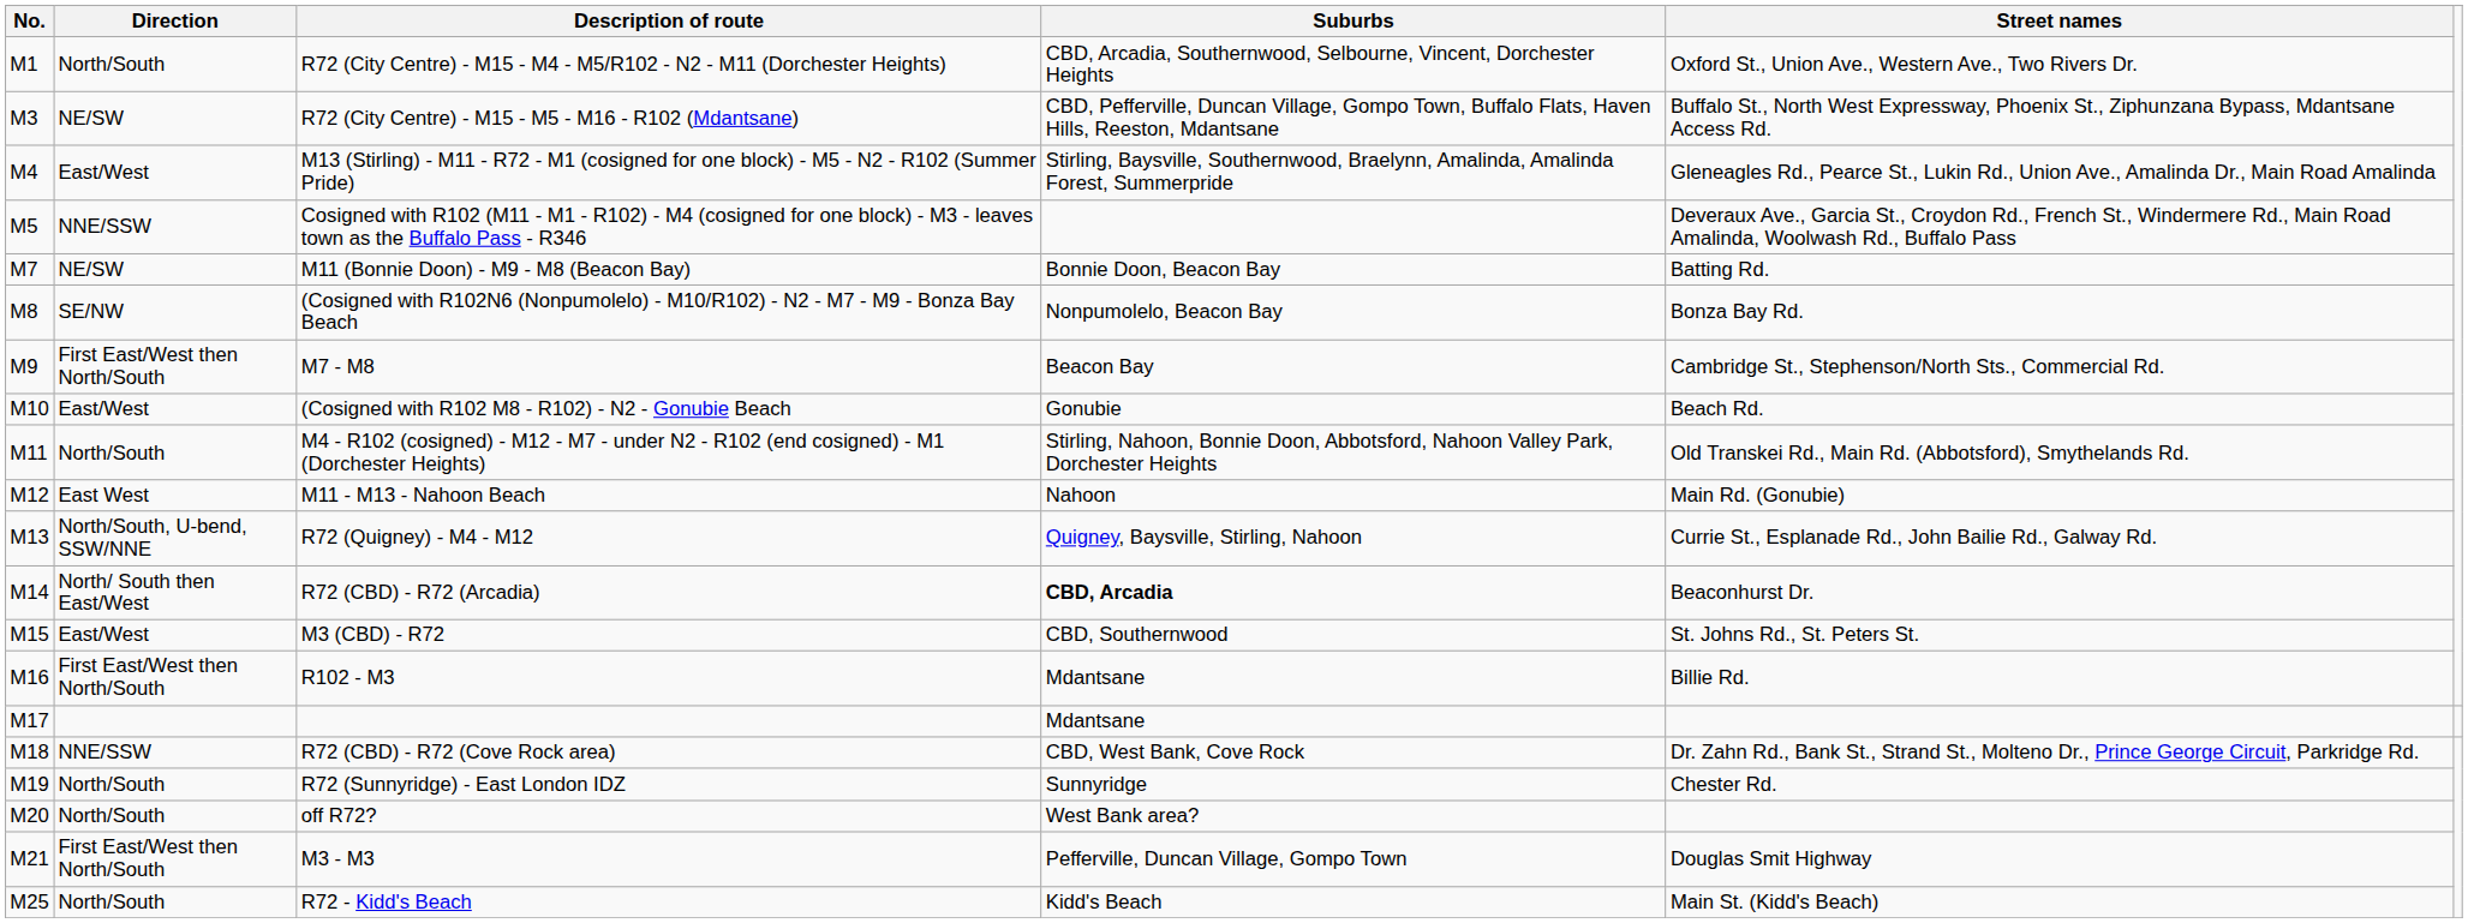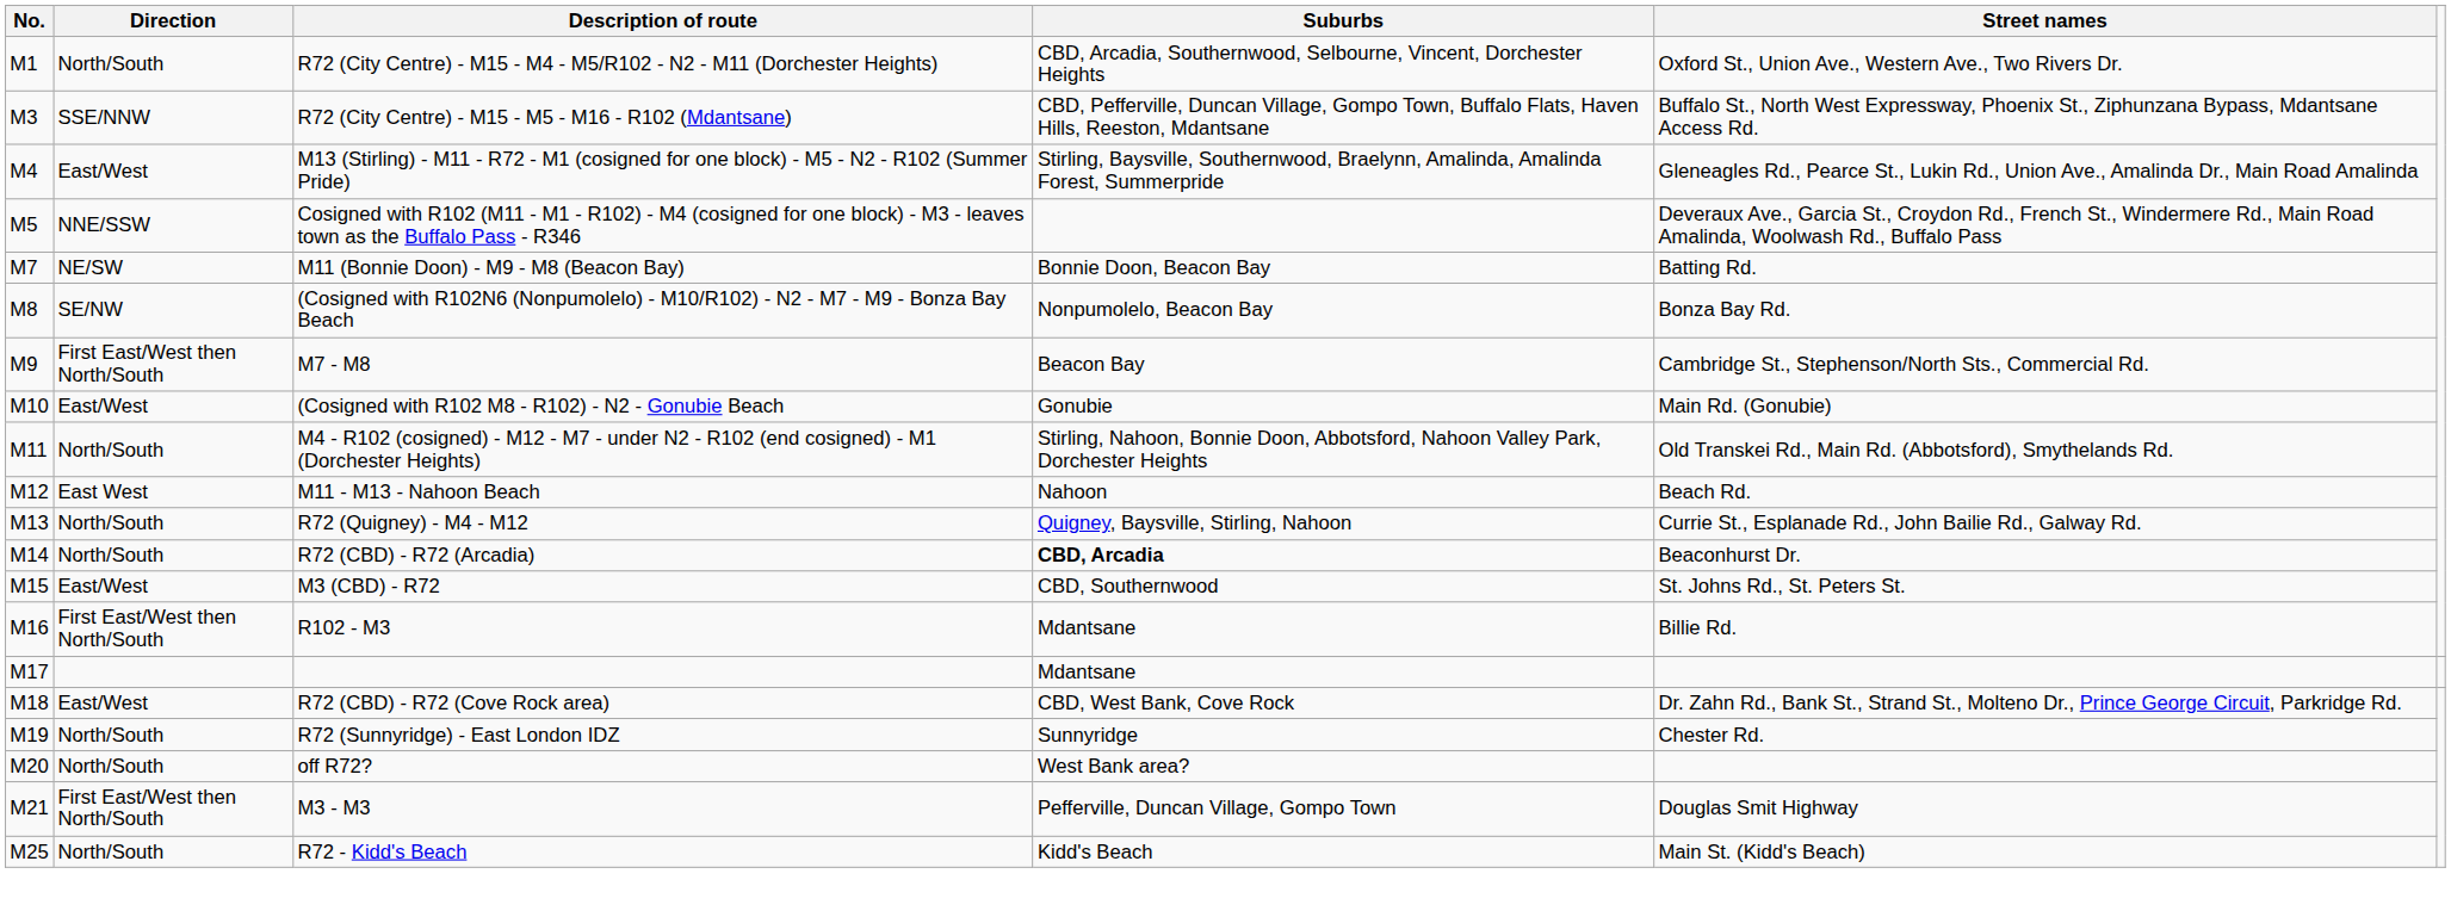R72 (City Centre) - M15 - M5 - M16 - R102 (Mdantsane) | Direction: NE/SW -> SSE/NNW
(Cosigned with R102 M8 - R102) - N2 - Gonubie Beach | Street names: Beach Rd. -> Main Rd. (Gonubie)
M11 - M13 - Nahoon Beach | Street names: Main Rd. (Gonubie) -> Beach Rd.
R72 (Quigney) - M4 - M12 | Direction: North/South, U-bend, SSW/NNE -> North/South
R72 (CBD) - R72 (Arcadia) | Direction: North/ South then East/West -> North/South
R72 (CBD) - R72 (Cove Rock area) | Direction: NNE/SSW -> East/West
